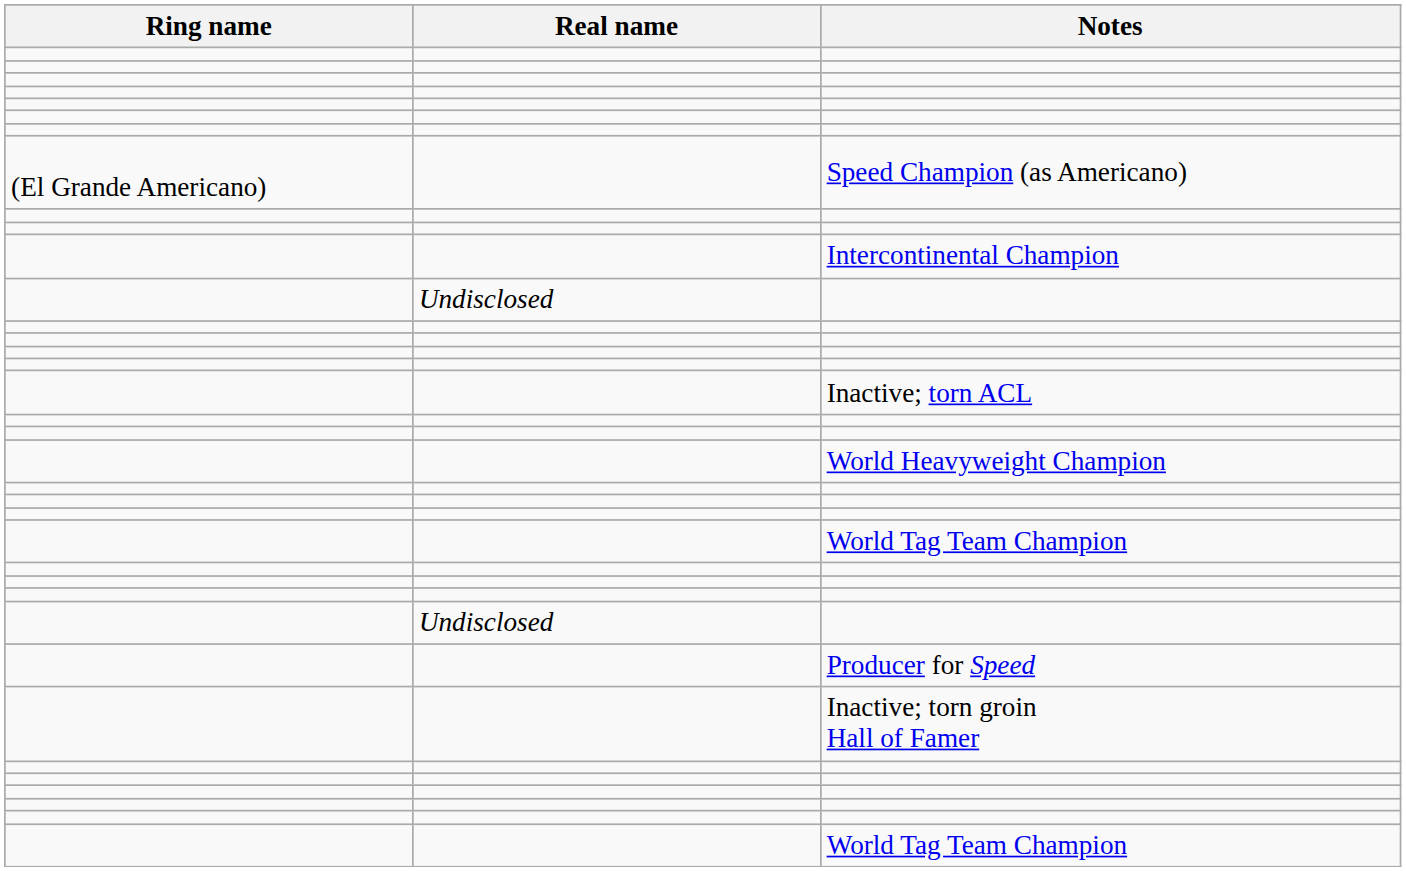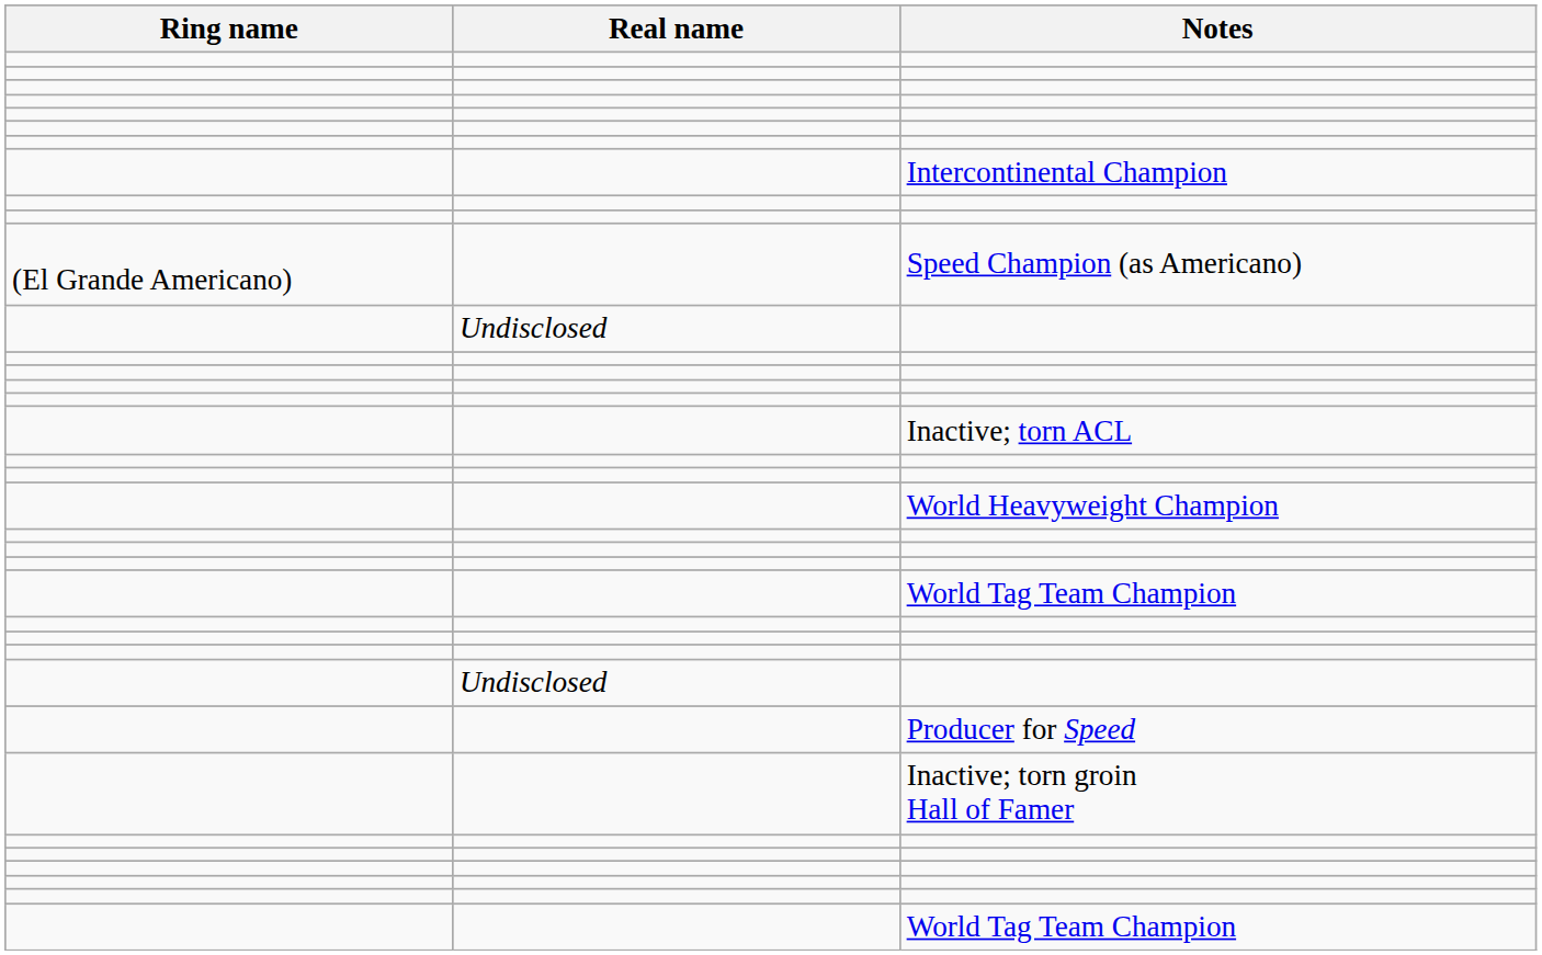rows swapped: Speed Champion (as Americano) <-> Intercontinental Champion
